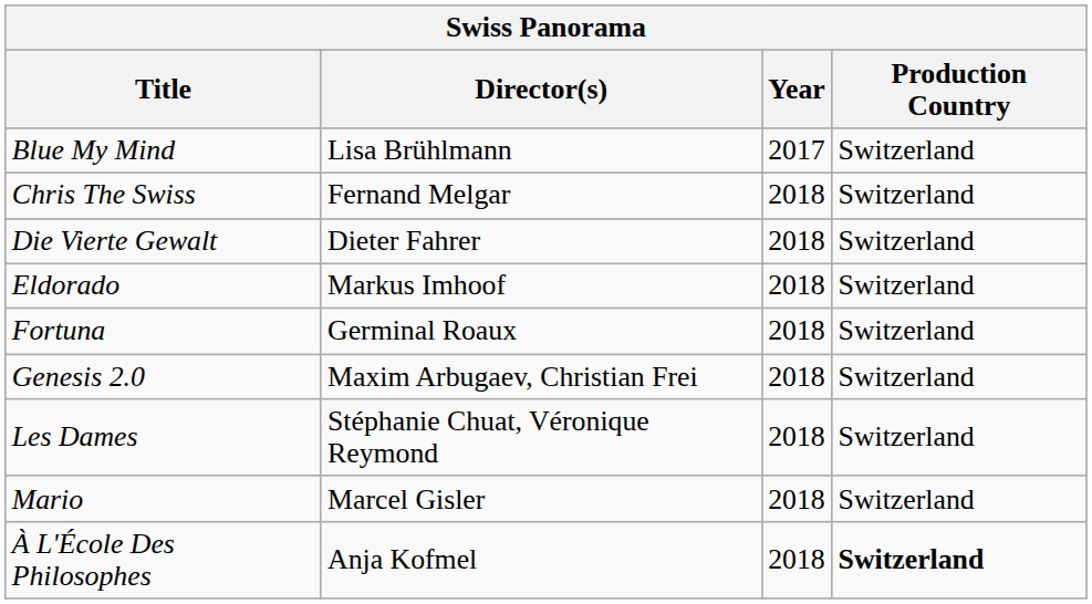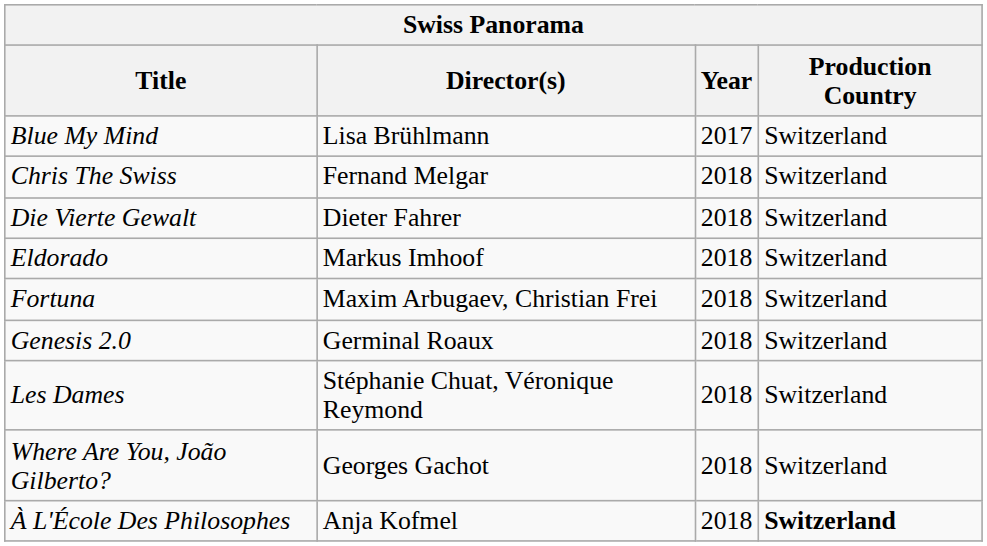Fortuna | Director(s): Germinal Roaux -> Maxim Arbugaev, Christian Frei
Genesis 2.0 | Director(s): Maxim Arbugaev, Christian Frei -> Germinal Roaux
- row: Mario | Marcel Gisler | 2018 | Switzerland
+ row: Where Are You, João Gilberto? | Georges Gachot | 2018 | Switzerland
